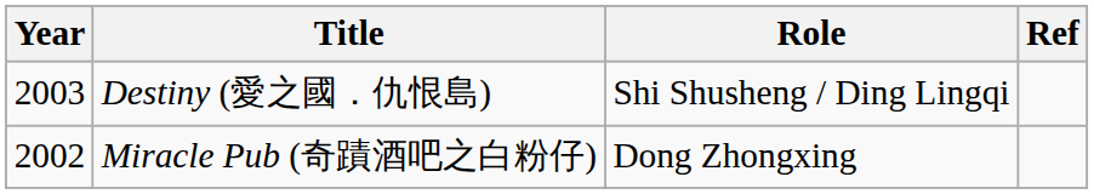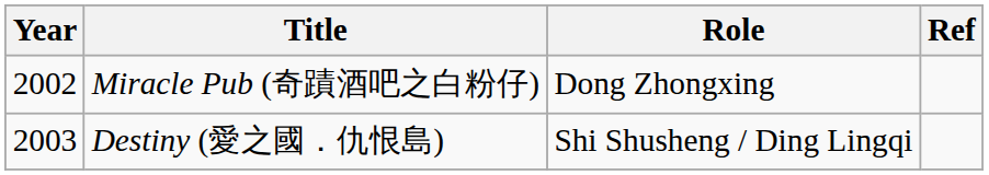rows swapped: Miracle Pub (奇蹟酒吧之白粉仔) <-> Destiny (愛之國．仇恨島)
